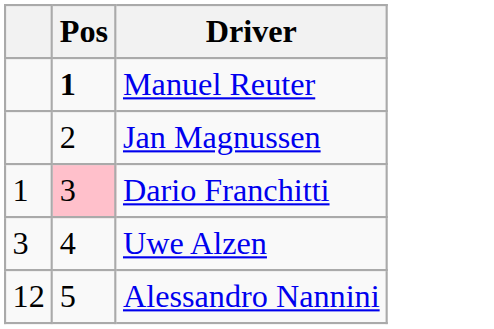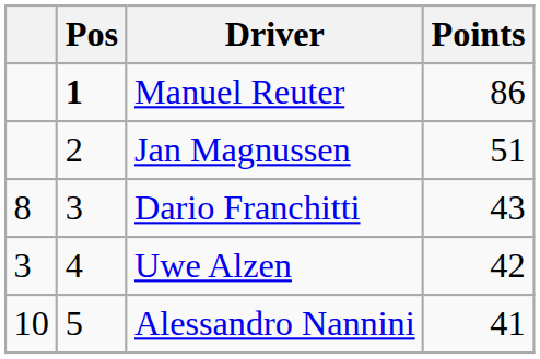+ column: Points | 86 | 51 | 43 | 42 | 41
Dario Franchitti | column 1: 1 -> 8
Dario Franchitti | Pos: pink background -> no background
Alessandro Nannini | column 1: 12 -> 10
